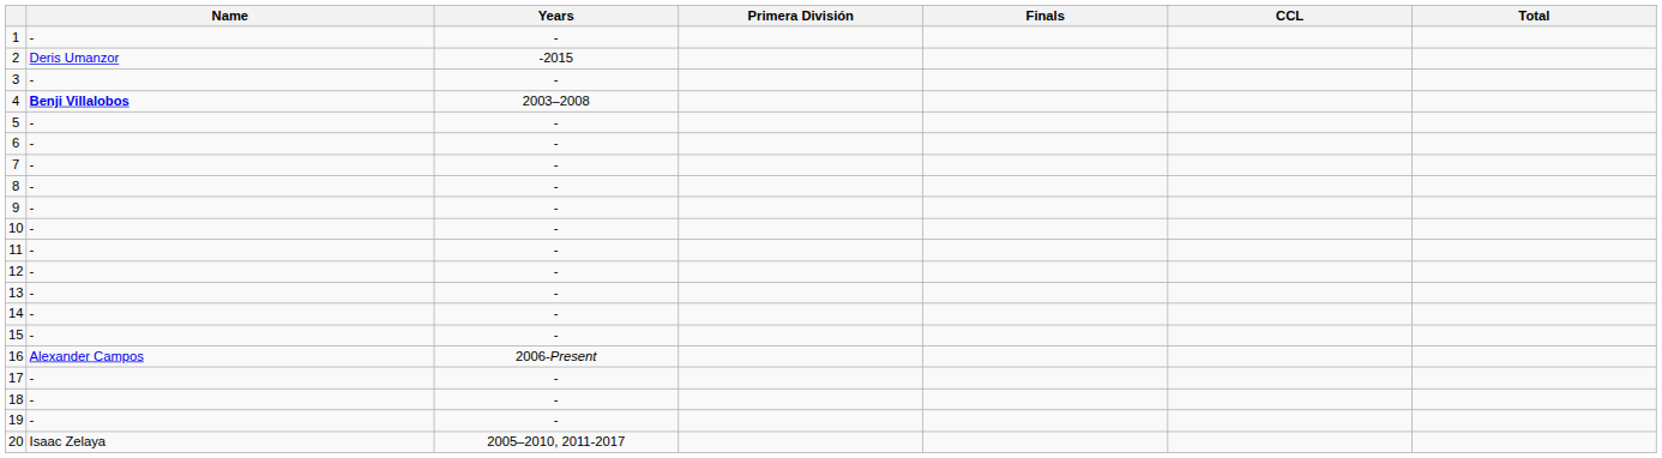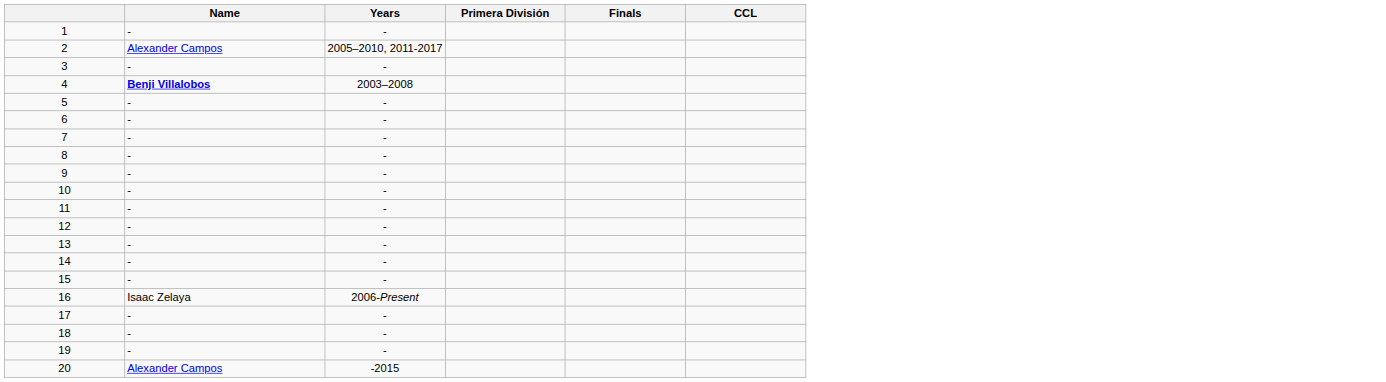- column: Total
2 | Name: Deris Umanzor -> Alexander Campos
2 | Years: -2015 -> 2005–2010, 2011-2017
16 | Name: Alexander Campos -> Isaac Zelaya
20 | Name: Isaac Zelaya -> Alexander Campos
20 | Years: 2005–2010, 2011-2017 -> -2015
